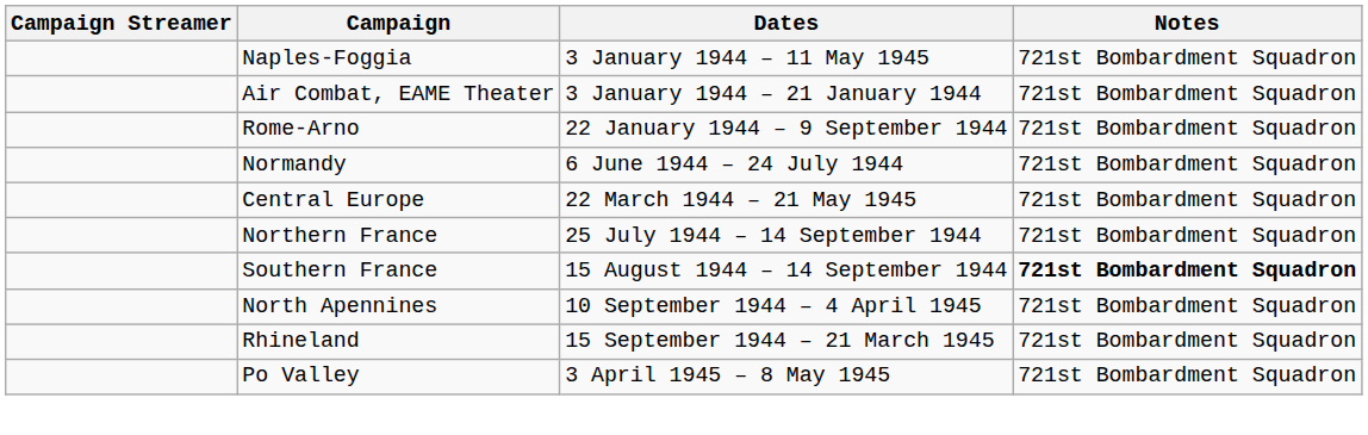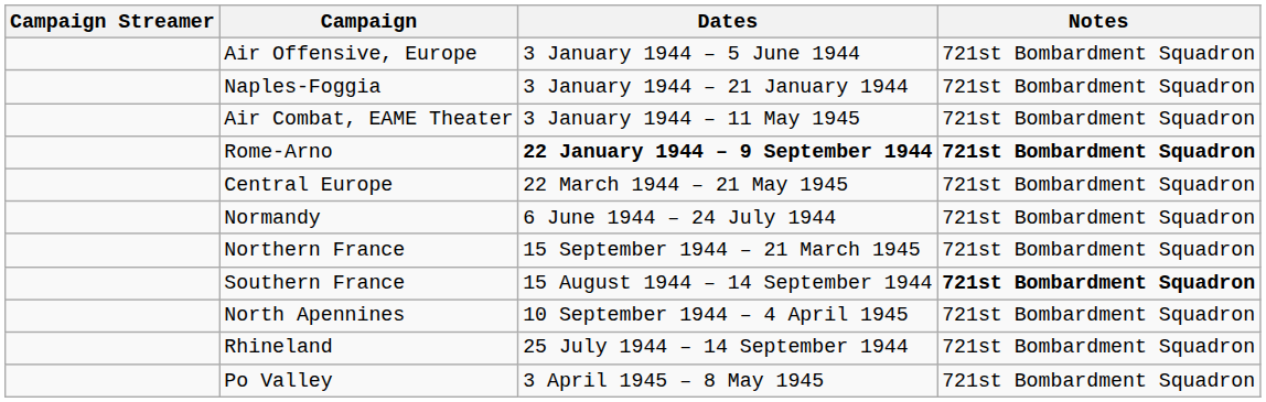+ row: Air Offensive, Europe | 3 January 1944 – 5 June 1944 | 721st Bombardment Squadron
Naples-Foggia | Dates: 3 January 1944 – 11 May 1945 -> 3 January 1944 – 21 January 1944
Air Combat, EAME Theater | Dates: 3 January 1944 – 21 January 1944 -> 3 January 1944 – 11 May 1945
Rome-Arno | Dates: normal -> bold
Rome-Arno | Notes: normal -> bold
rows swapped: Central Europe <-> Normandy
Northern France | Dates: 25 July 1944 – 14 September 1944 -> 15 September 1944 – 21 March 1945
Rhineland | Dates: 15 September 1944 – 21 March 1945 -> 25 July 1944 – 14 September 1944
